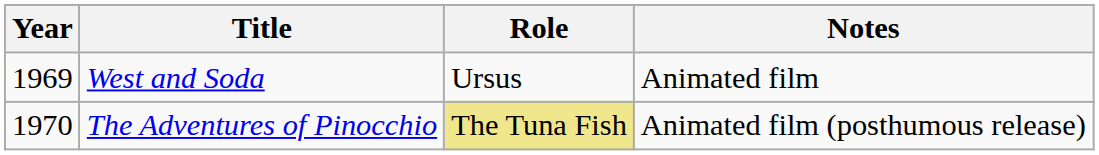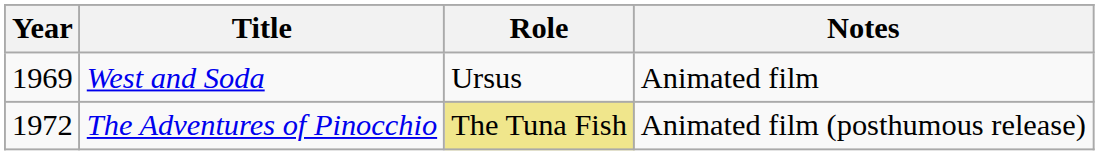The Adventures of Pinocchio | Year: 1970 -> 1972
